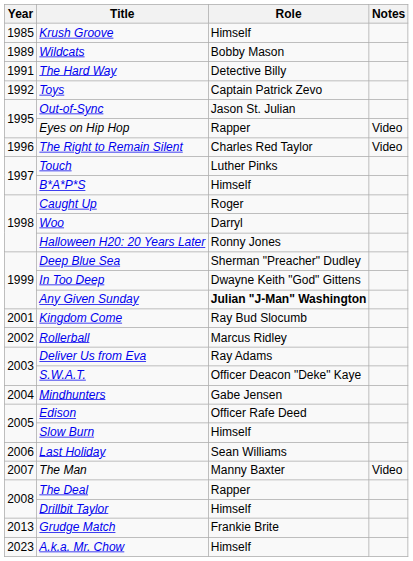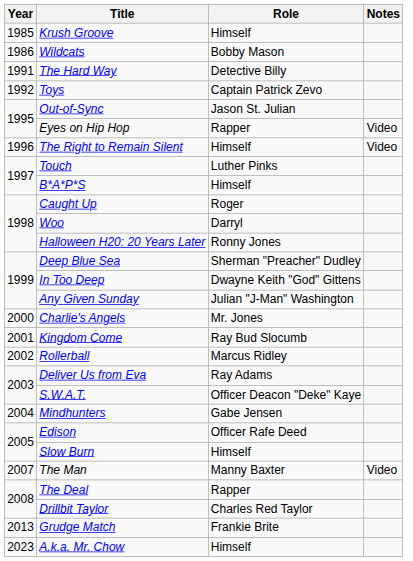Wildcats | Year: 1989 -> 1986
The Right to Remain Silent | Role: Charles Red Taylor -> Himself
Any Given Sunday | Role: bold -> normal
+ row: 2000 | Charlie's Angels | Mr. Jones
- row: 2006 | Last Holiday | Sean Williams
Drillbit Taylor | Role: Himself -> Charles Red Taylor
